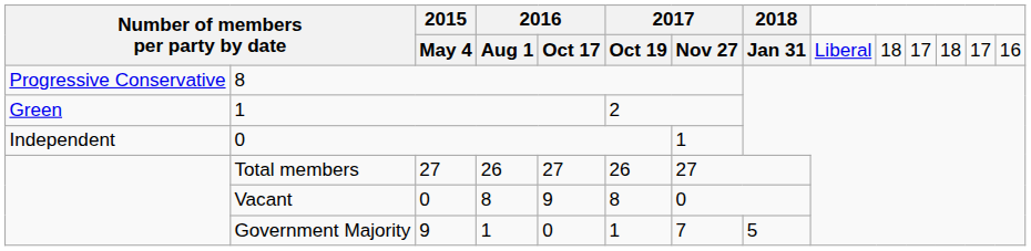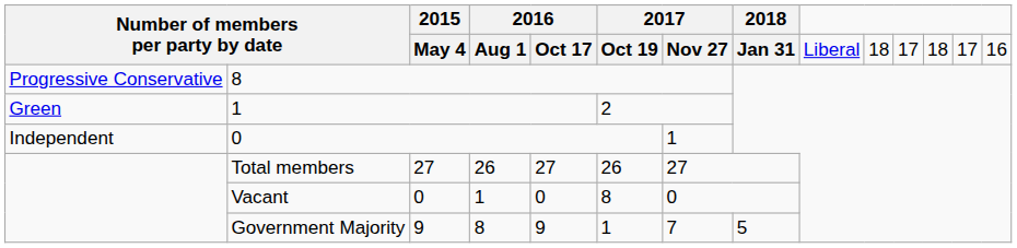Vacant | column 4: 8 -> 1
Vacant | column 5: 9 -> 0
Government Majority | column 4: 1 -> 8
Government Majority | column 5: 0 -> 9
